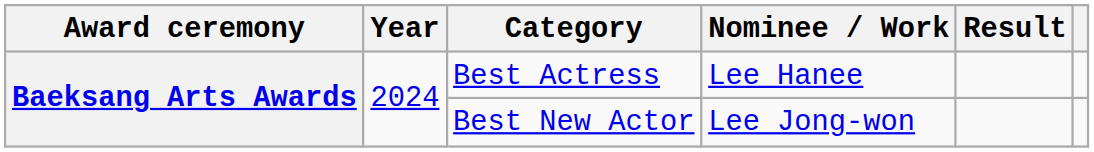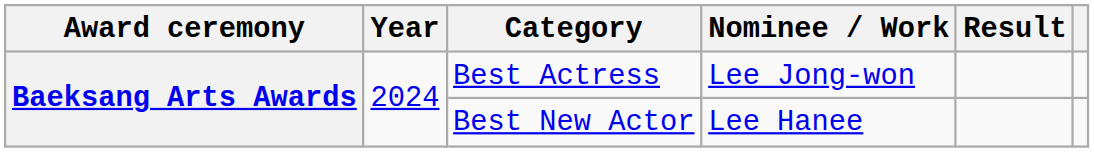Best Actress | Nominee / Work: Lee Hanee -> Lee Jong-won
Best New Actor | Nominee / Work: Lee Jong-won -> Lee Hanee
